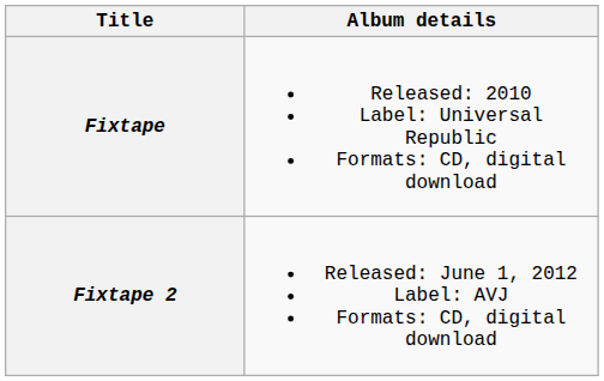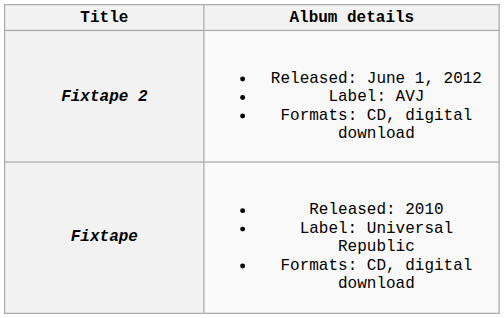rows swapped: Fixtape <-> Fixtape 2
